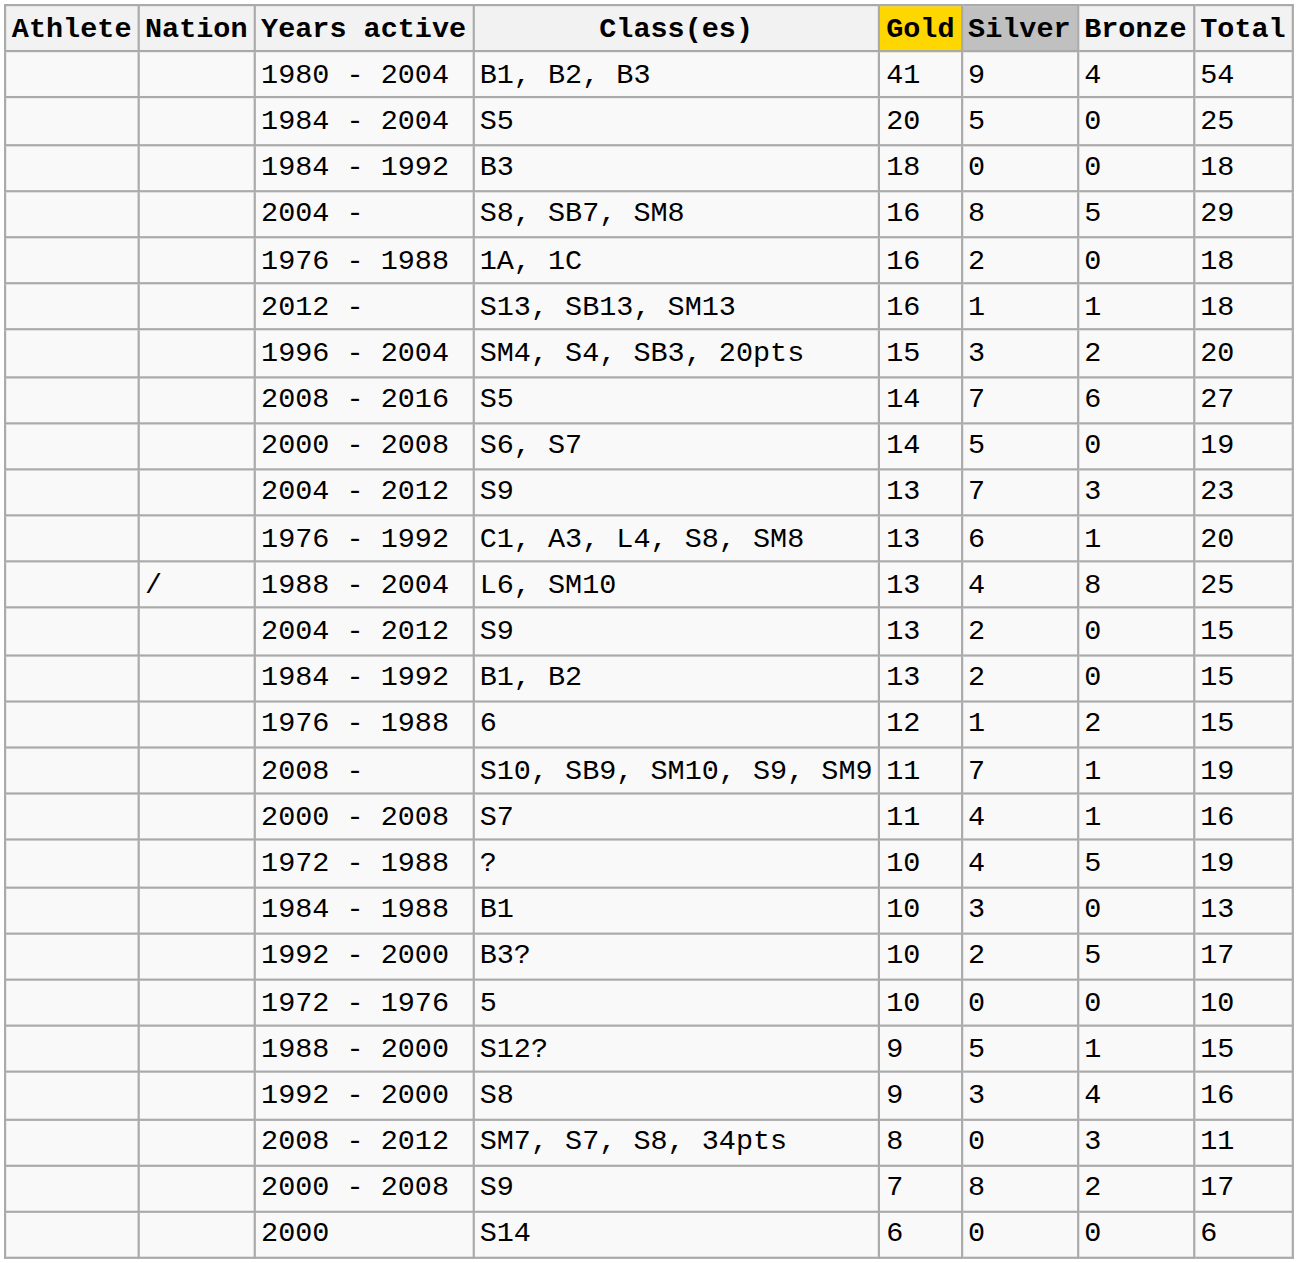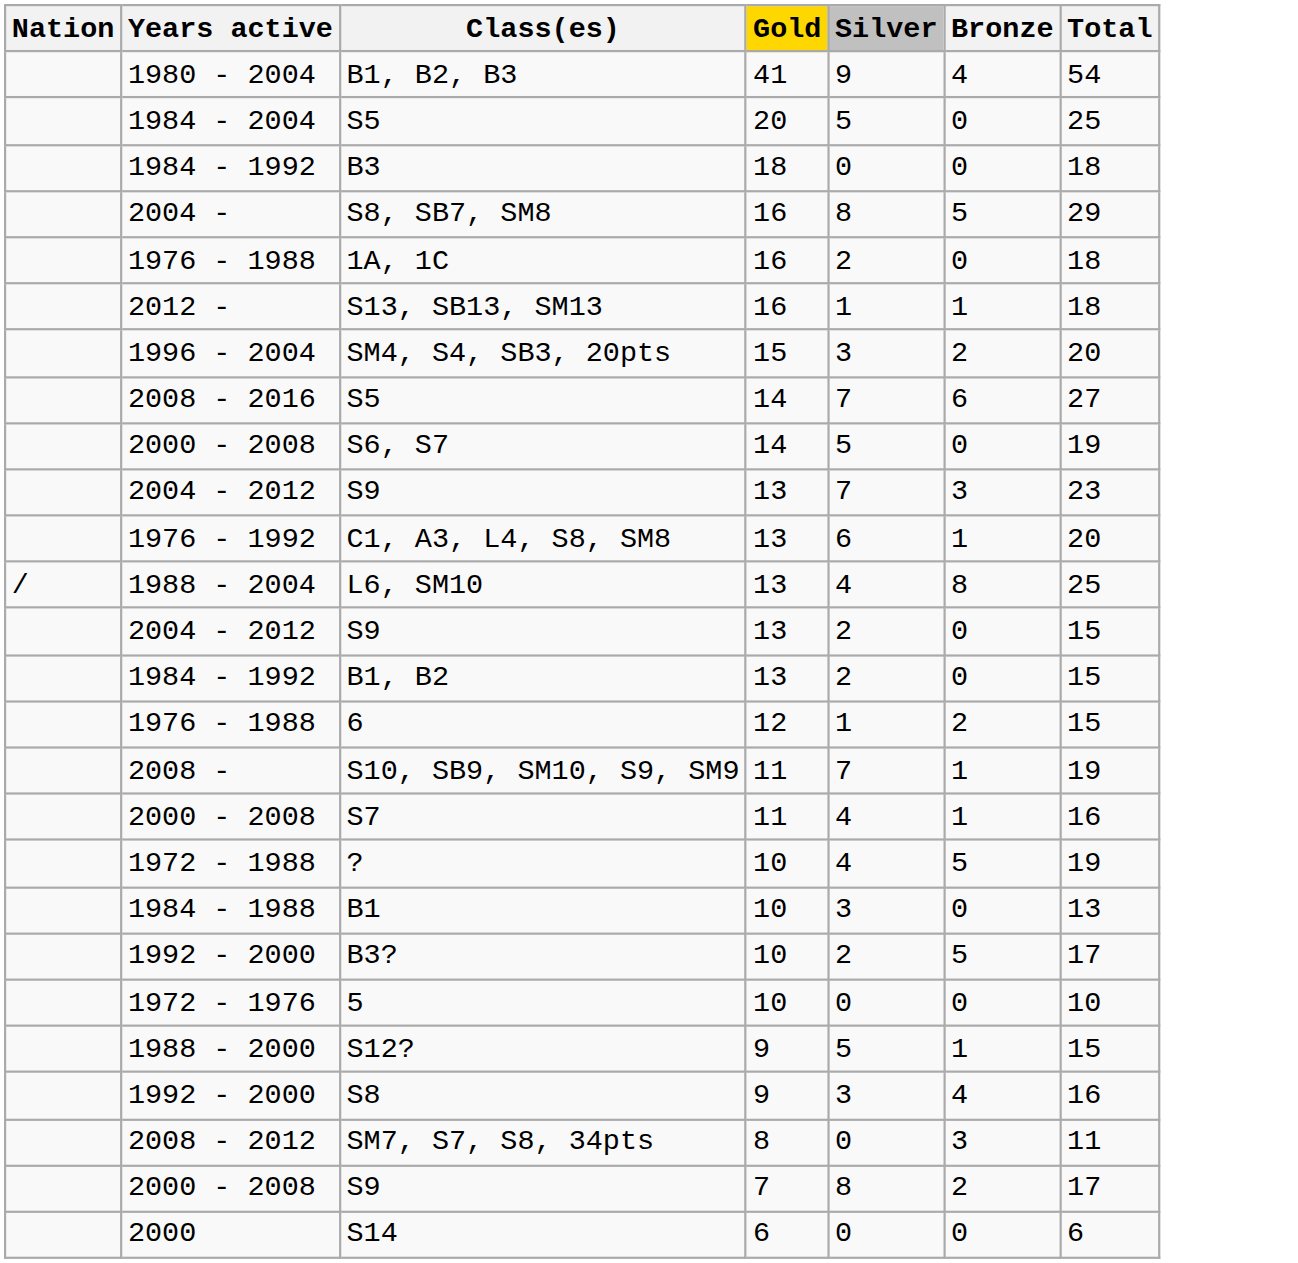- column: Athlete
